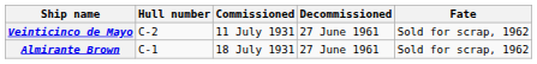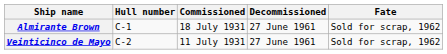rows swapped: Almirante Brown <-> Veinticinco de Mayo
